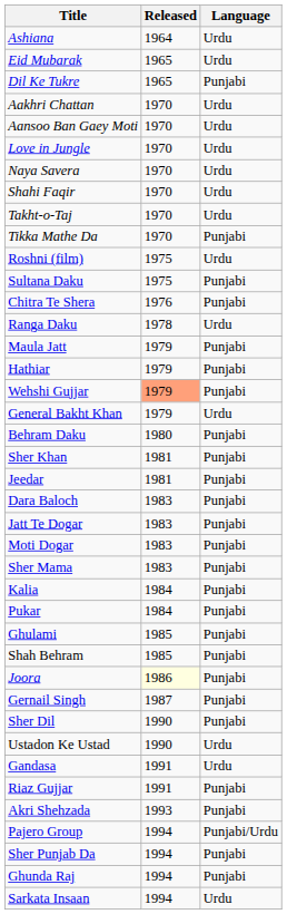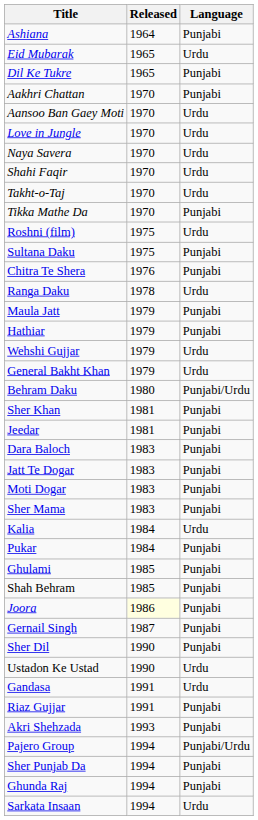Ashiana | Language: Urdu -> Punjabi
Aakhri Chattan | Language: Urdu -> Punjabi
Wehshi Gujjar | Released: lightsalmon background -> no background
Wehshi Gujjar | Language: Punjabi -> Urdu
Behram Daku | Language: Punjabi -> Punjabi/Urdu
Kalia | Language: Punjabi -> Urdu
